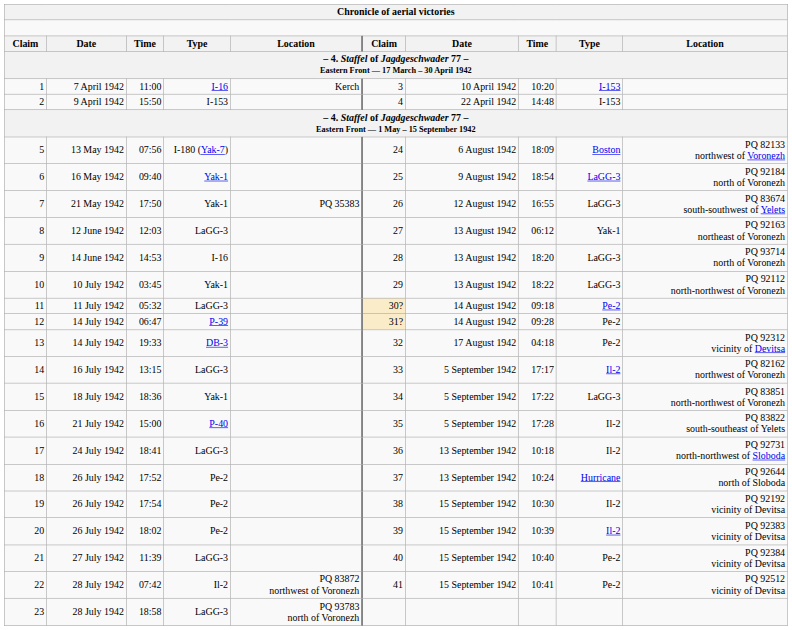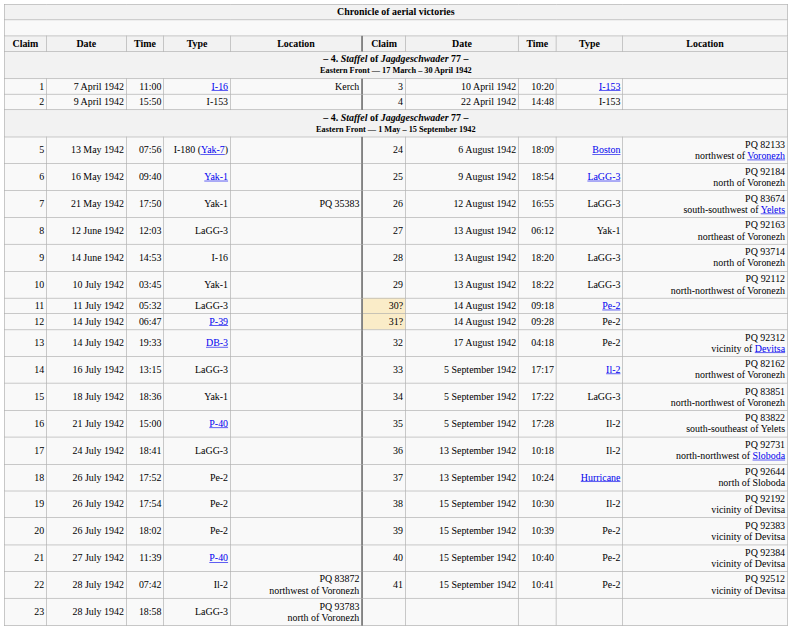20 | column 9: Il-2 -> Pe-2
21 | column 4: LaGG-3 -> P-40
